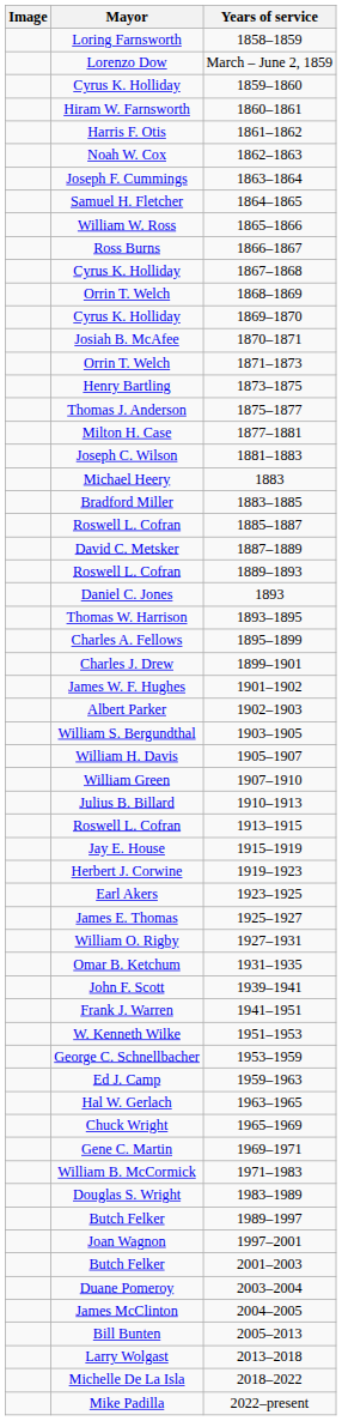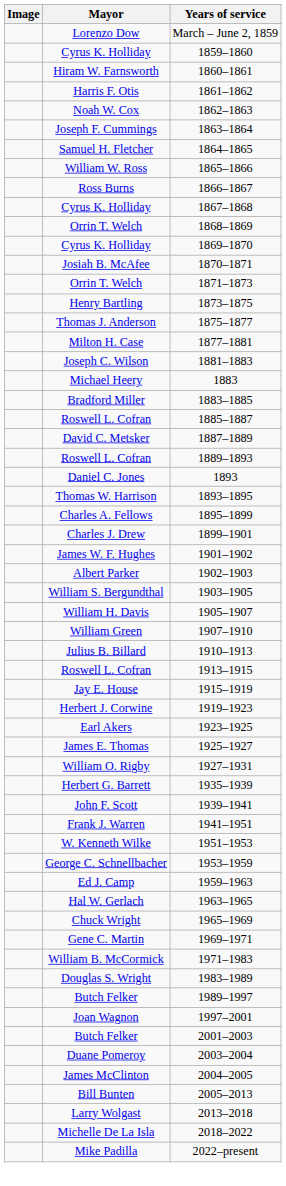- row: Loring Farnsworth | 1858–1859
- row: Omar B. Ketchum | 1931–1935
+ row: Herbert G. Barrett | 1935–1939
